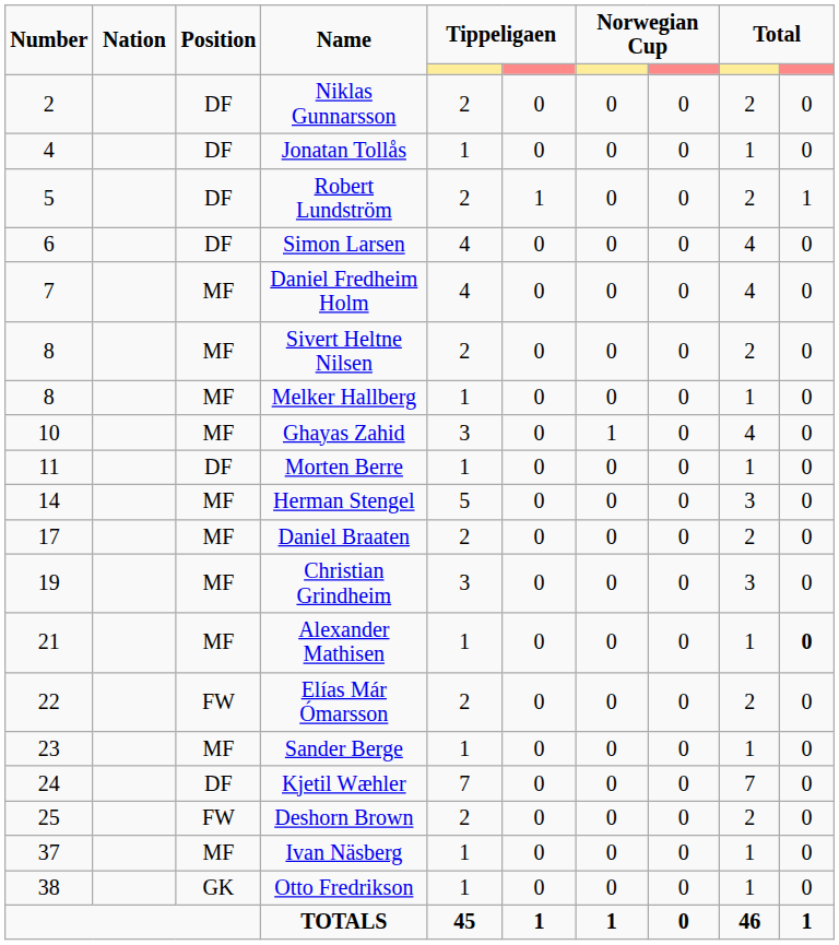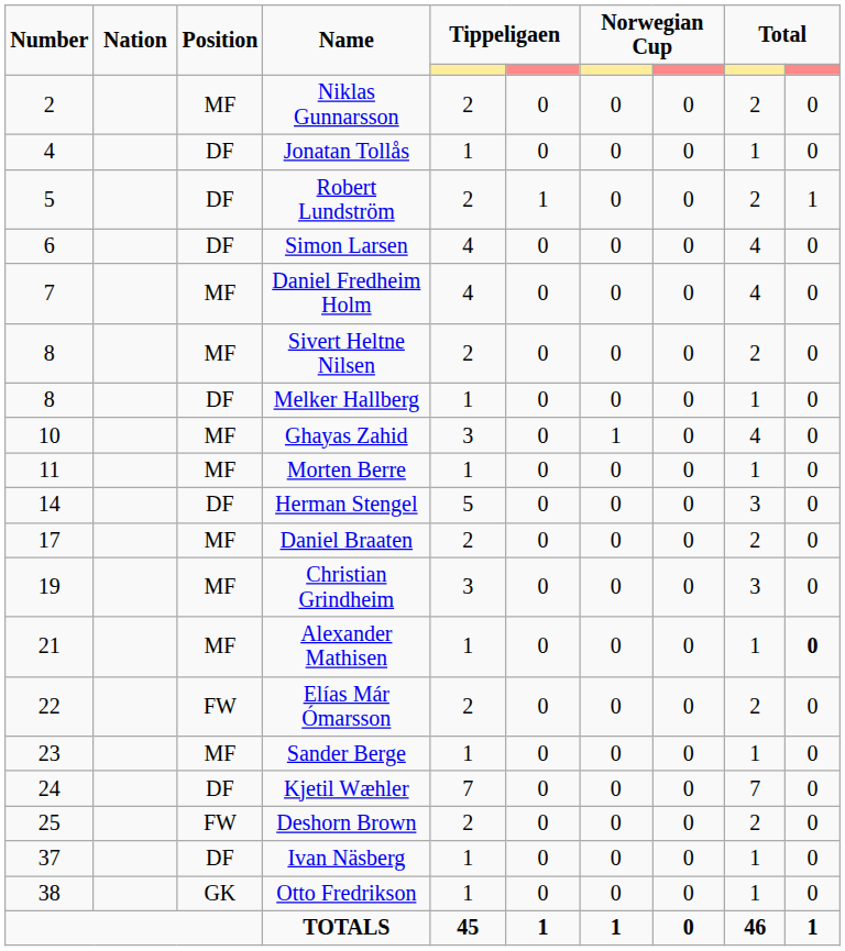Niklas Gunnarsson | Position: DF -> MF
Melker Hallberg | Position: MF -> DF
Morten Berre | Position: DF -> MF
Herman Stengel | Position: MF -> DF
Ivan Näsberg | Position: MF -> DF
